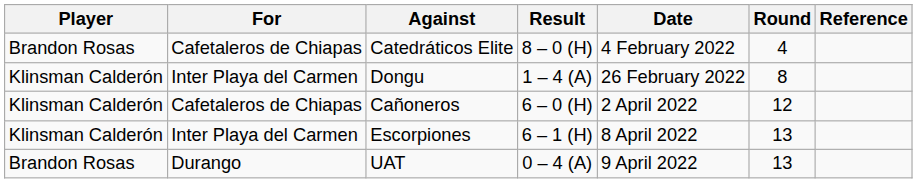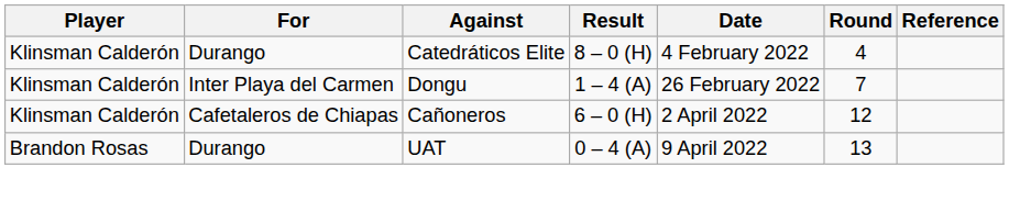Catedráticos Elite | Player: Brandon Rosas -> Klinsman Calderón
Catedráticos Elite | For: Cafetaleros de Chiapas -> Durango
Dongu | Round: 8 -> 7
- row: Klinsman Calderón | Inter Playa del Carmen | Escorpiones | 6 – 1 (H) | 8 April 2022 | 13
